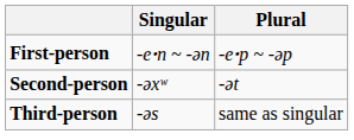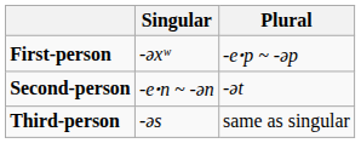First-person | Singular: -eꞏn ~ -ən -> -əxʷ
Second-person | Singular: -əxʷ -> -eꞏn ~ -ən
